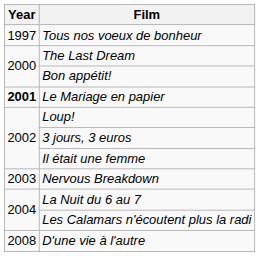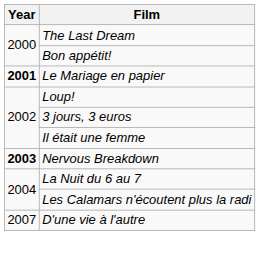- row: 1997 | Tous nos voeux de bonheur
Nervous Breakdown | Year: normal -> bold
D'une vie à l'autre | Year: 2008 -> 2007
